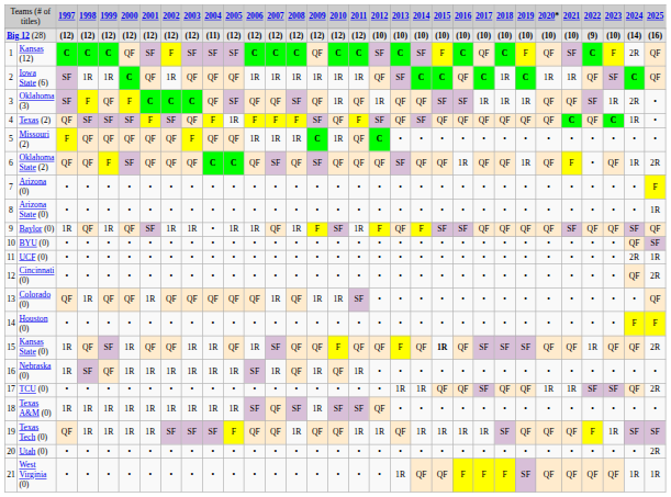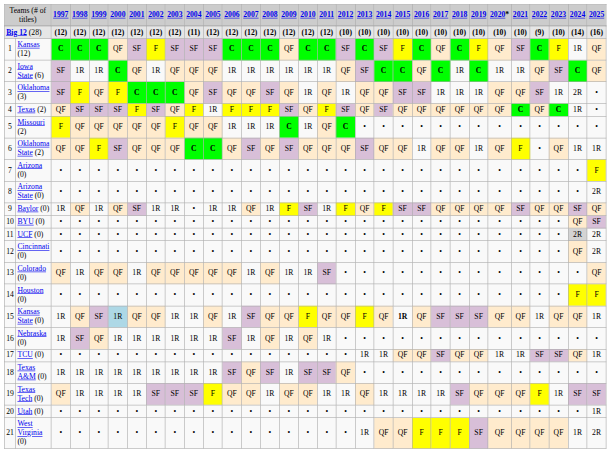Kansas (12) | column 30: 2R -> 1R
Oklahoma State (2) | column 31: 2R -> 1R
Arizona State (0) | column 31: 1R -> 2R
UCF (0) | column 30: no background -> lightgrey background
UCF (0) | column 31: 1R -> 2R
Kansas State (0) | column 6: no background -> lightblue background
Kansas State (0) | column 31: 2R -> 1R
TCU (0) | column 31: 2R -> 1R
Utah (0) | column 31: 2R -> 1R
West Virginia (0) | column 31: 1R -> 2R
